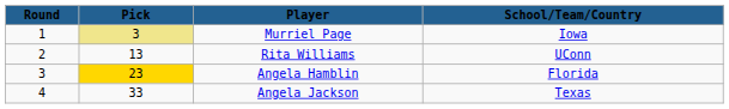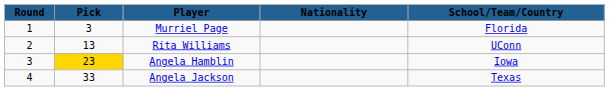+ column: Nationality
Murriel Page | Pick: khaki background -> no background
Murriel Page | School/Team/Country: Iowa -> Florida
Angela Hamblin | School/Team/Country: Florida -> Iowa
